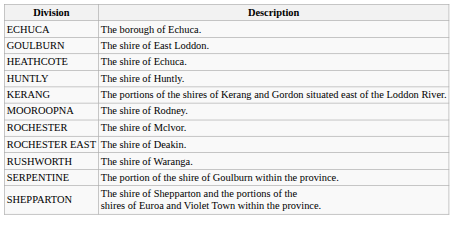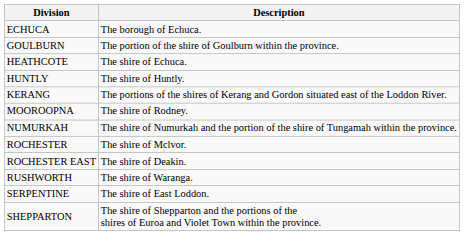GOULBURN | Description: The shire of East Loddon. -> The portion of the shire of Goulburn within the province.
+ row: NUMURKAH | The shire of Numurkah and the portion of the shire of Tungamah within the province.
SERPENTINE | Description: The portion of the shire of Goulburn within the province. -> The shire of East Loddon.
